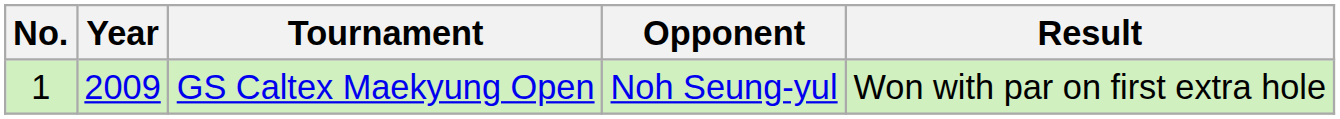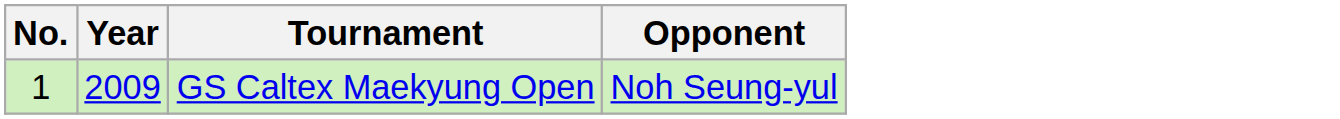- column: Result | Won with par on first extra hole
